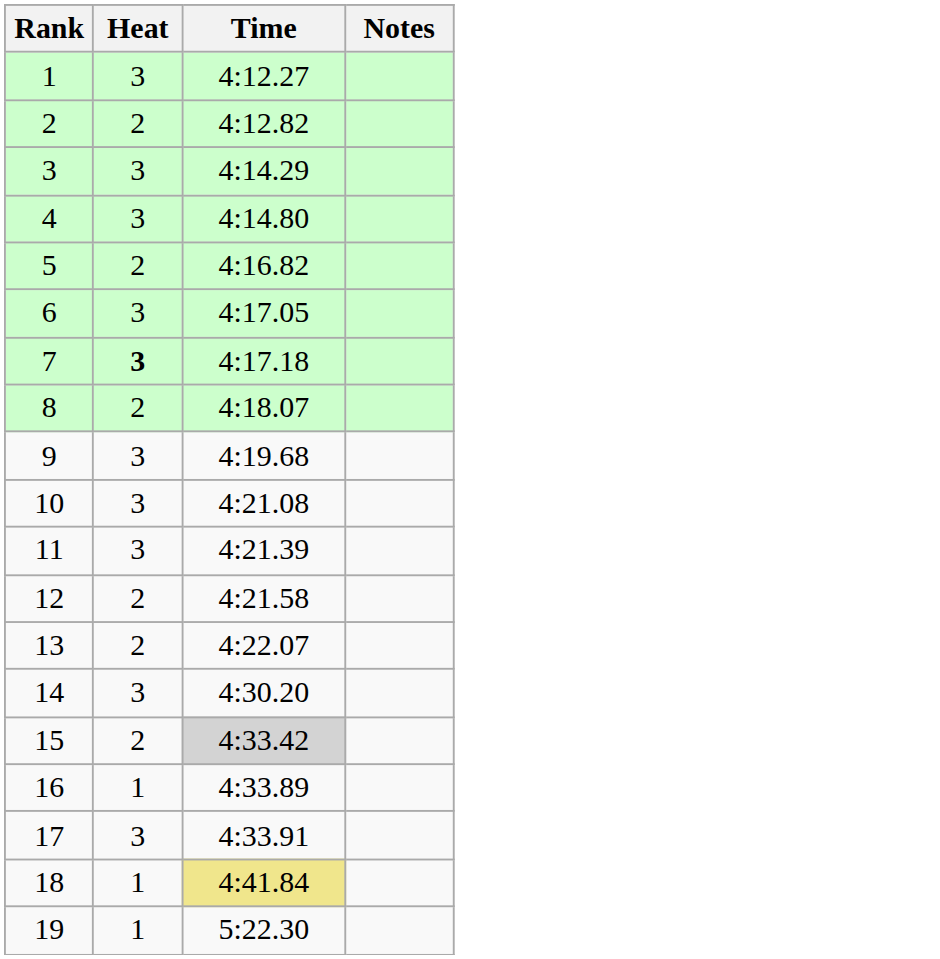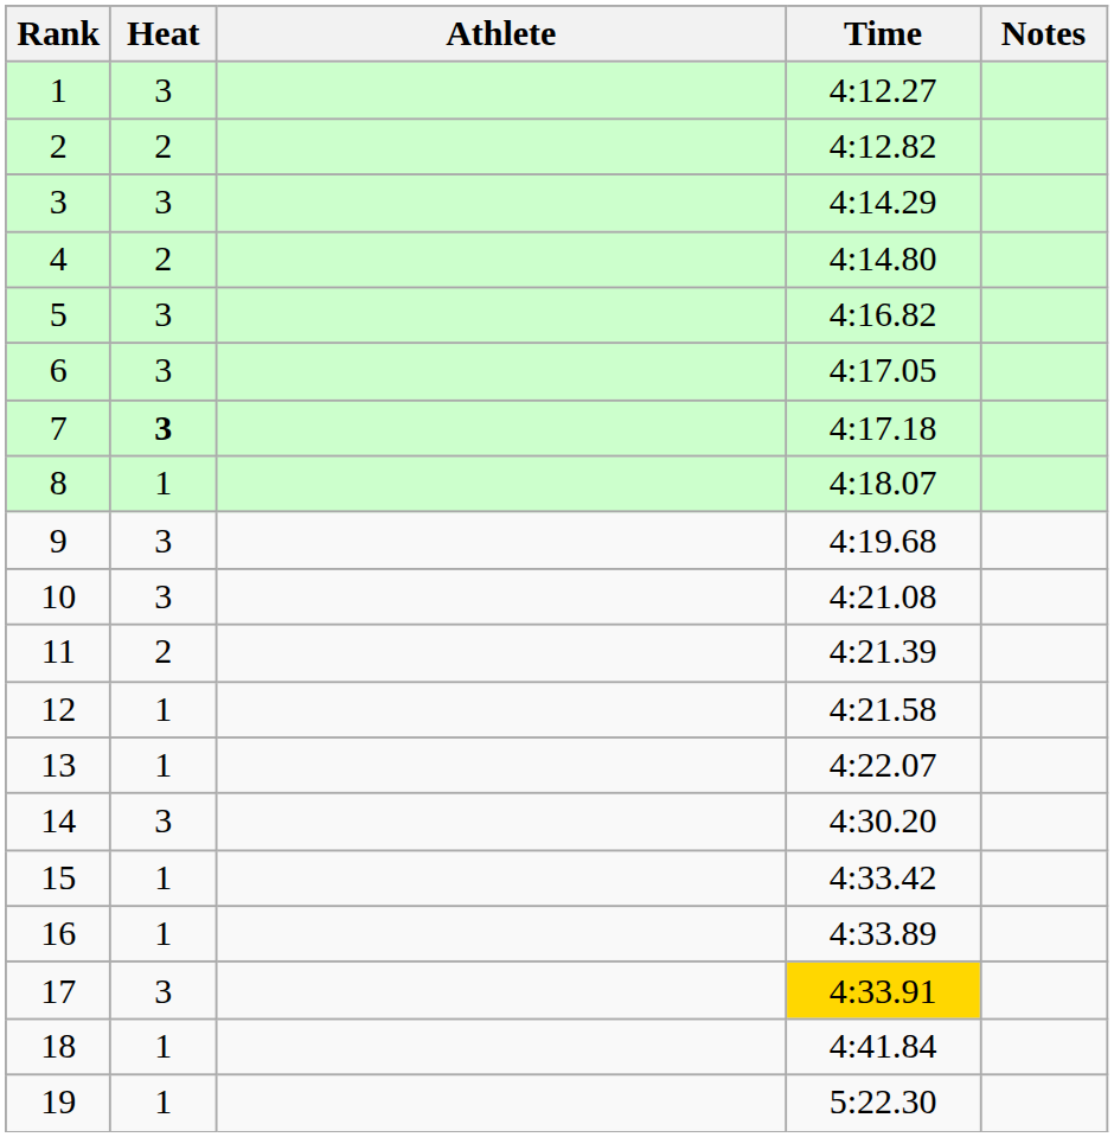+ column: Athlete
4 | Heat: 3 -> 2
5 | Heat: 2 -> 3
8 | Heat: 2 -> 1
11 | Heat: 3 -> 2
12 | Heat: 2 -> 1
13 | Heat: 2 -> 1
15 | Heat: 2 -> 1
15 | Time: lightgrey background -> no background
17 | Time: no background -> gold background
18 | Time: khaki background -> no background
